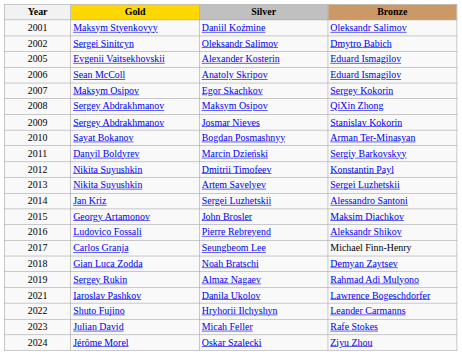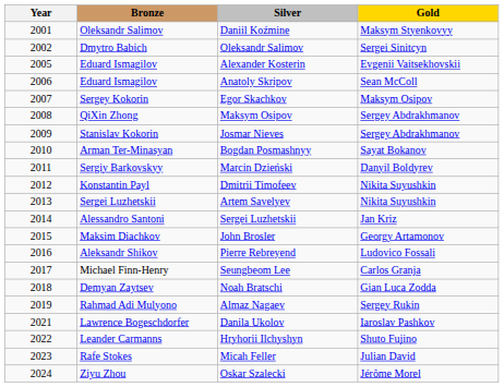columns swapped: Gold <-> Bronze
